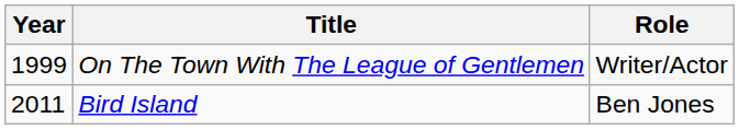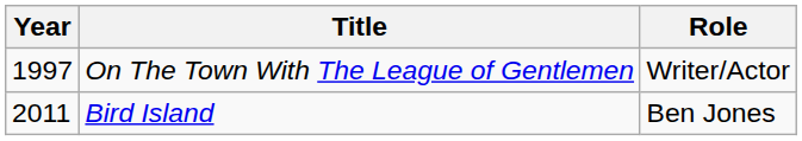On The Town With The League of Gentlemen | Year: 1999 -> 1997
